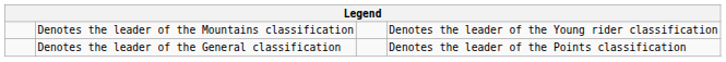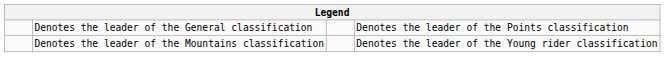rows swapped: Denotes the leader of the General classification <-> Denotes the leader of the Mountains classification
